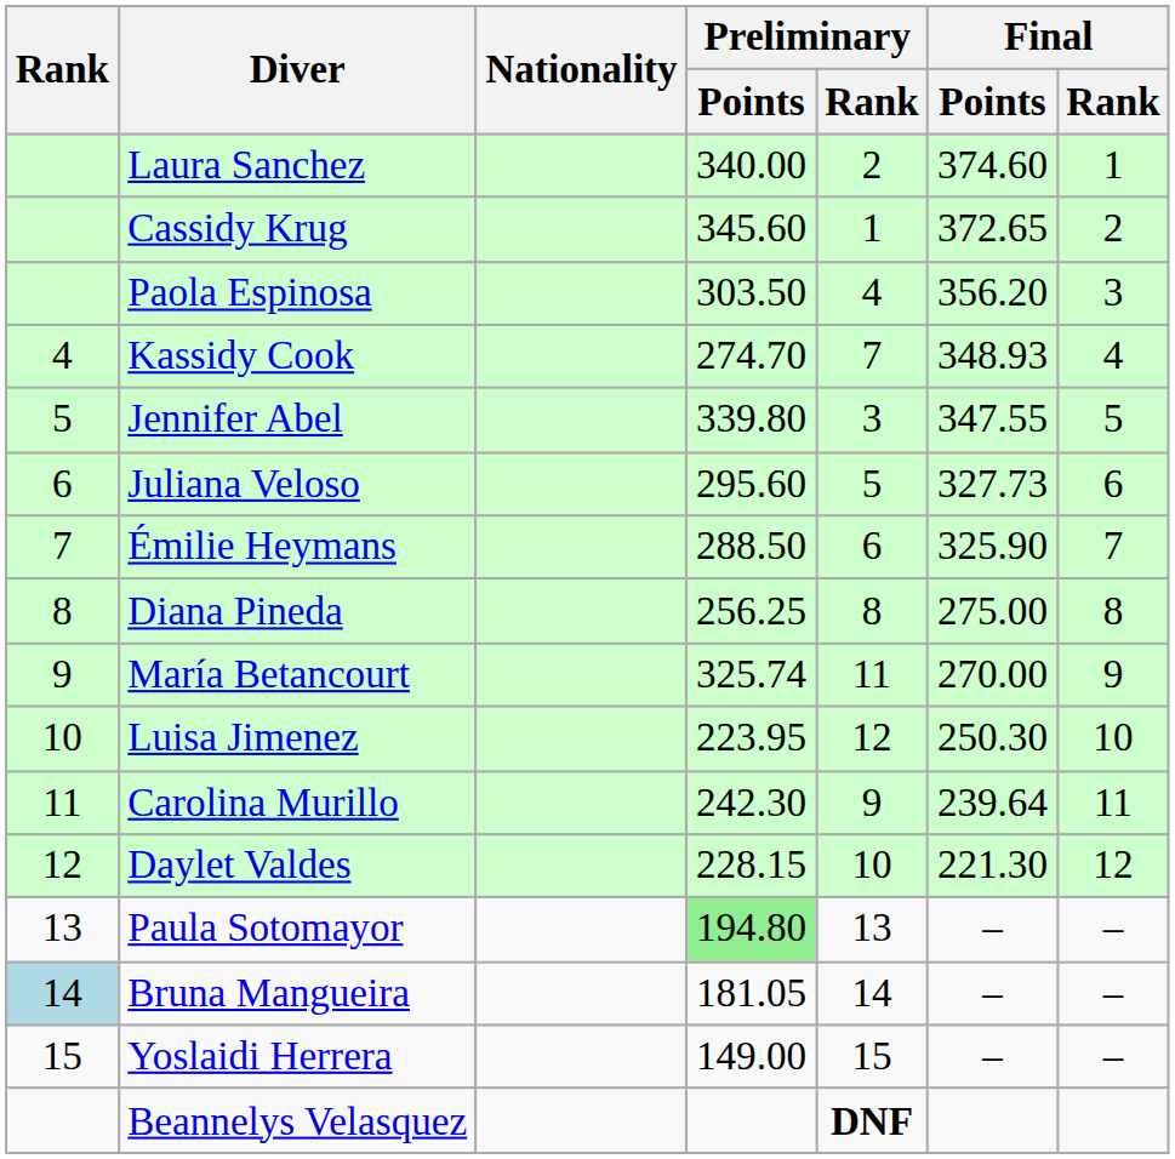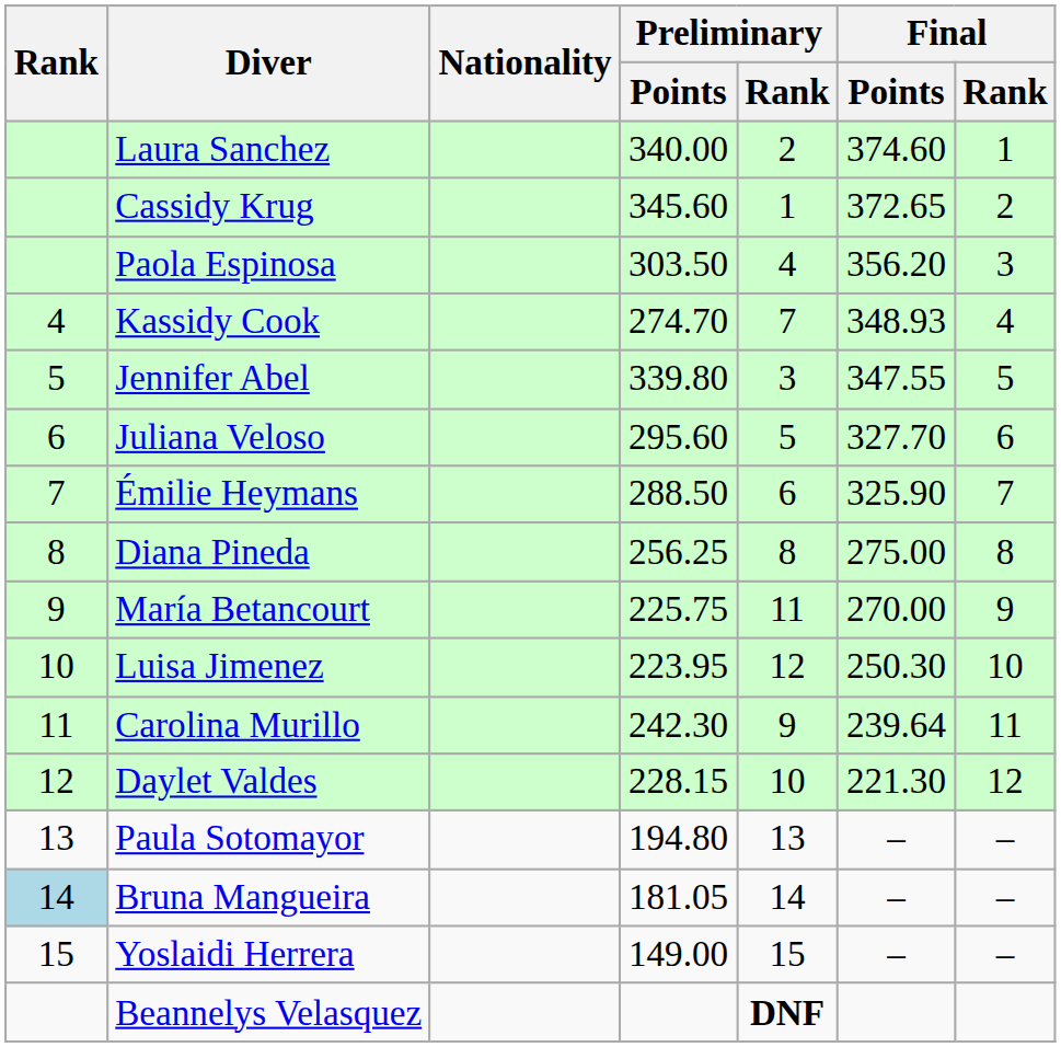Juliana Veloso | Final / Points: 327.73 -> 327.70
María Betancourt | Preliminary / Points: 325.74 -> 225.75
Paula Sotomayor | Preliminary / Points: lightgreen background -> no background
